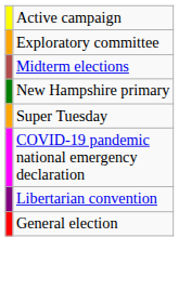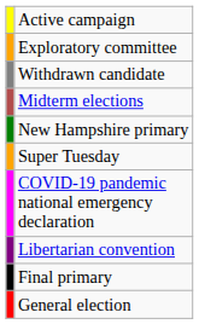+ row: Withdrawn candidate
+ row: Final primary
